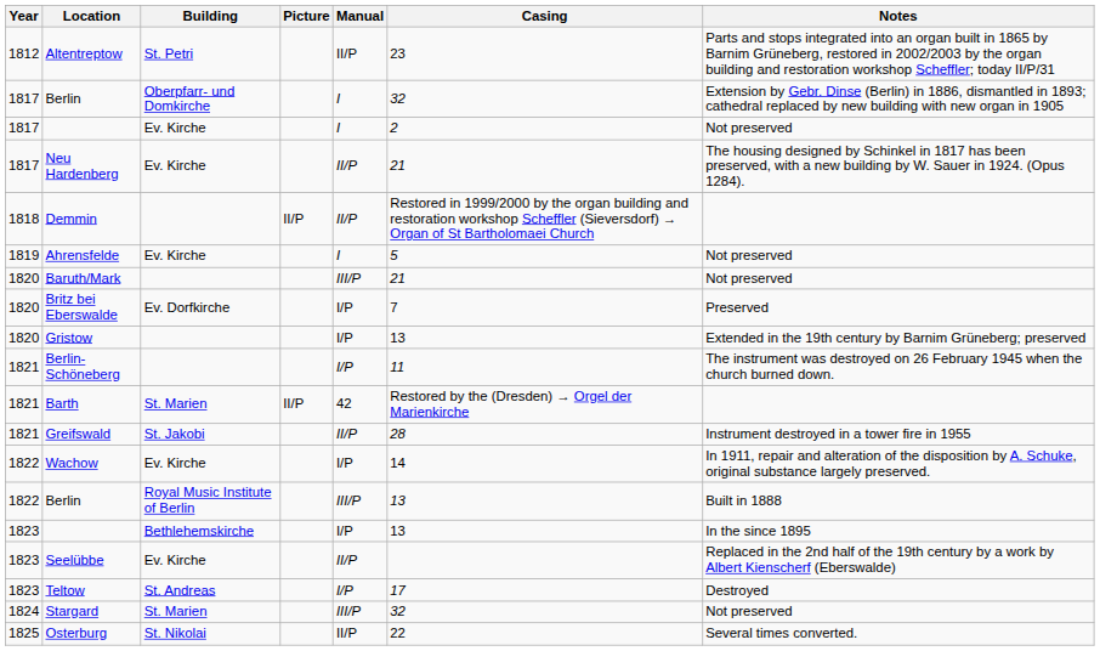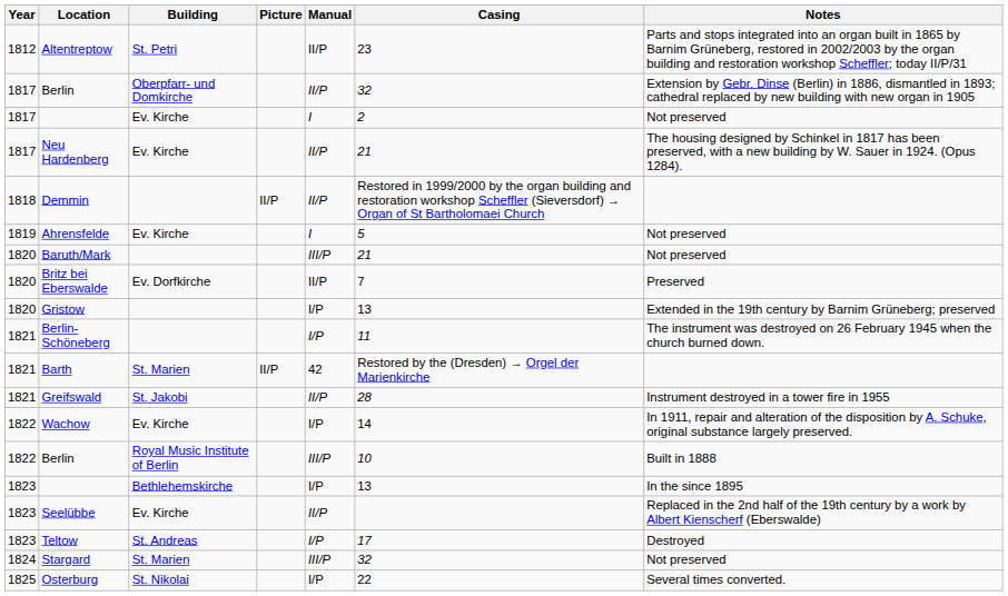Berlin / Oberpfarr- und Domkirche | Manual: I -> II/P
Britz bei Eberswalde | Manual: I/P -> II/P
Berlin / Royal Music Institute of Berlin | Casing: 13 -> 10
Osterburg | Manual: II/P -> I/P
